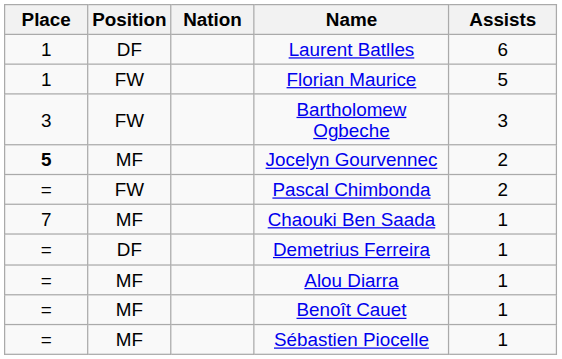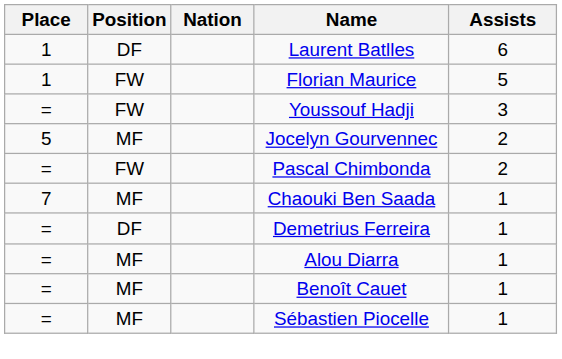- row: 3 | FW | Bartholomew Ogbeche | 3
+ row: = | FW | Youssouf Hadji | 3
Jocelyn Gourvennec | Place: bold -> normal
